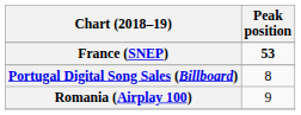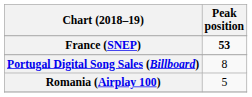Romania (Airplay 100) | Peak position: 9 -> 5
